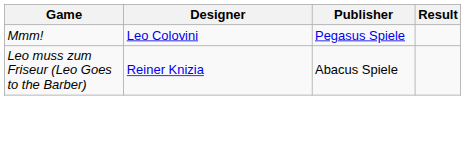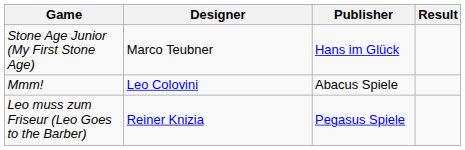+ row: Stone Age Junior (My First Stone Age) | Marco Teubner | Hans im Glück
Mmm! | Publisher: Pegasus Spiele -> Abacus Spiele
Leo muss zum Friseur (Leo Goes to the Barber) | Publisher: Abacus Spiele -> Pegasus Spiele
